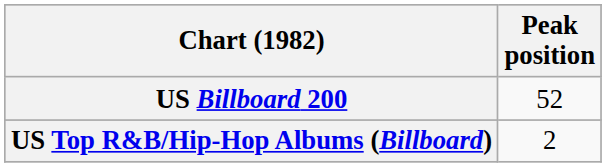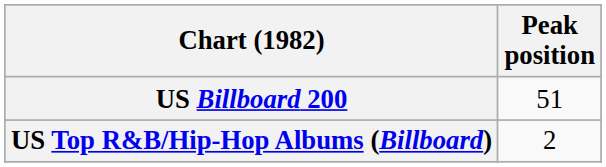US Billboard 200 | Peak position: 52 -> 51
